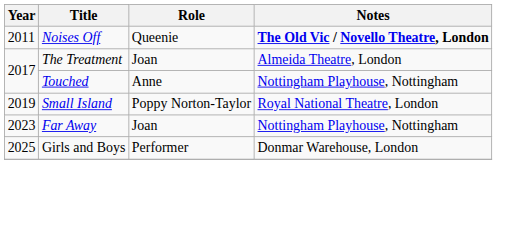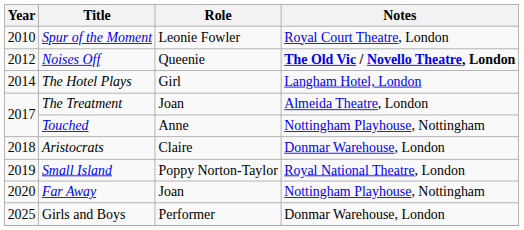+ row: 2010 | Spur of the Moment | Leonie Fowler | Royal Court Theatre, London
Noises Off | Year: 2011 -> 2012
+ row: 2014 | The Hotel Plays | Girl | Langham Hotel, London
+ row: 2018 | Aristocrats | Claire | Donmar Warehouse, London
Far Away | Year: 2023 -> 2020
